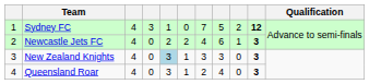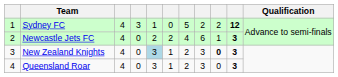Sydney FC | column 7: 7 -> 5
Sydney FC | column 8: 5 -> 2
New Zealand Knights | column 7: 3 -> 2
New Zealand Knights | column 9: normal -> bold
Queensland Roar | column 8: 4 -> 3
